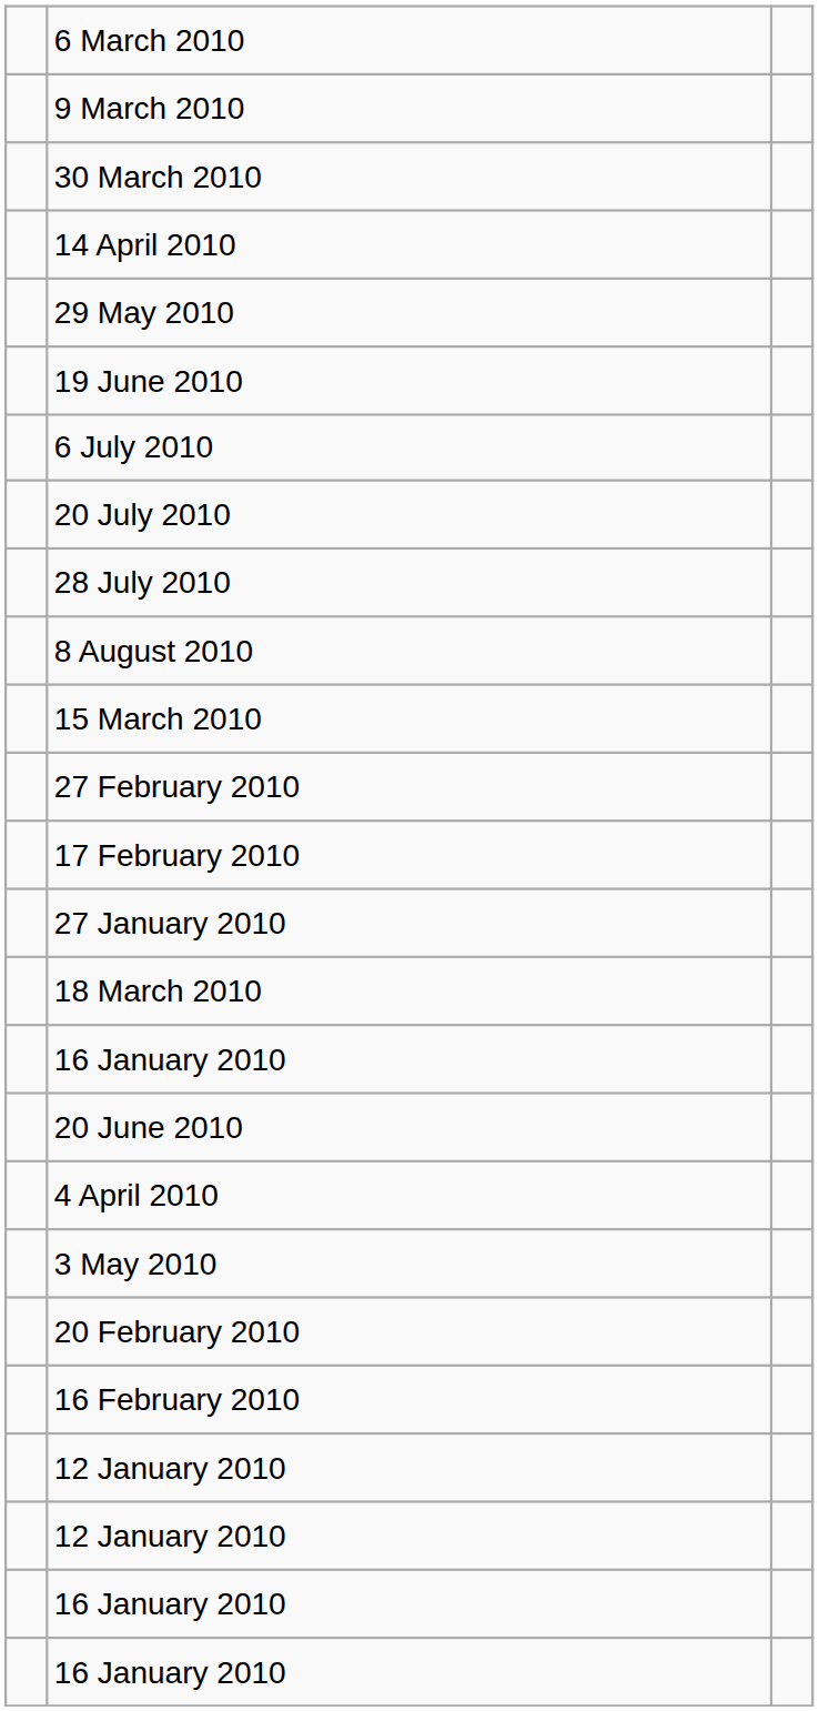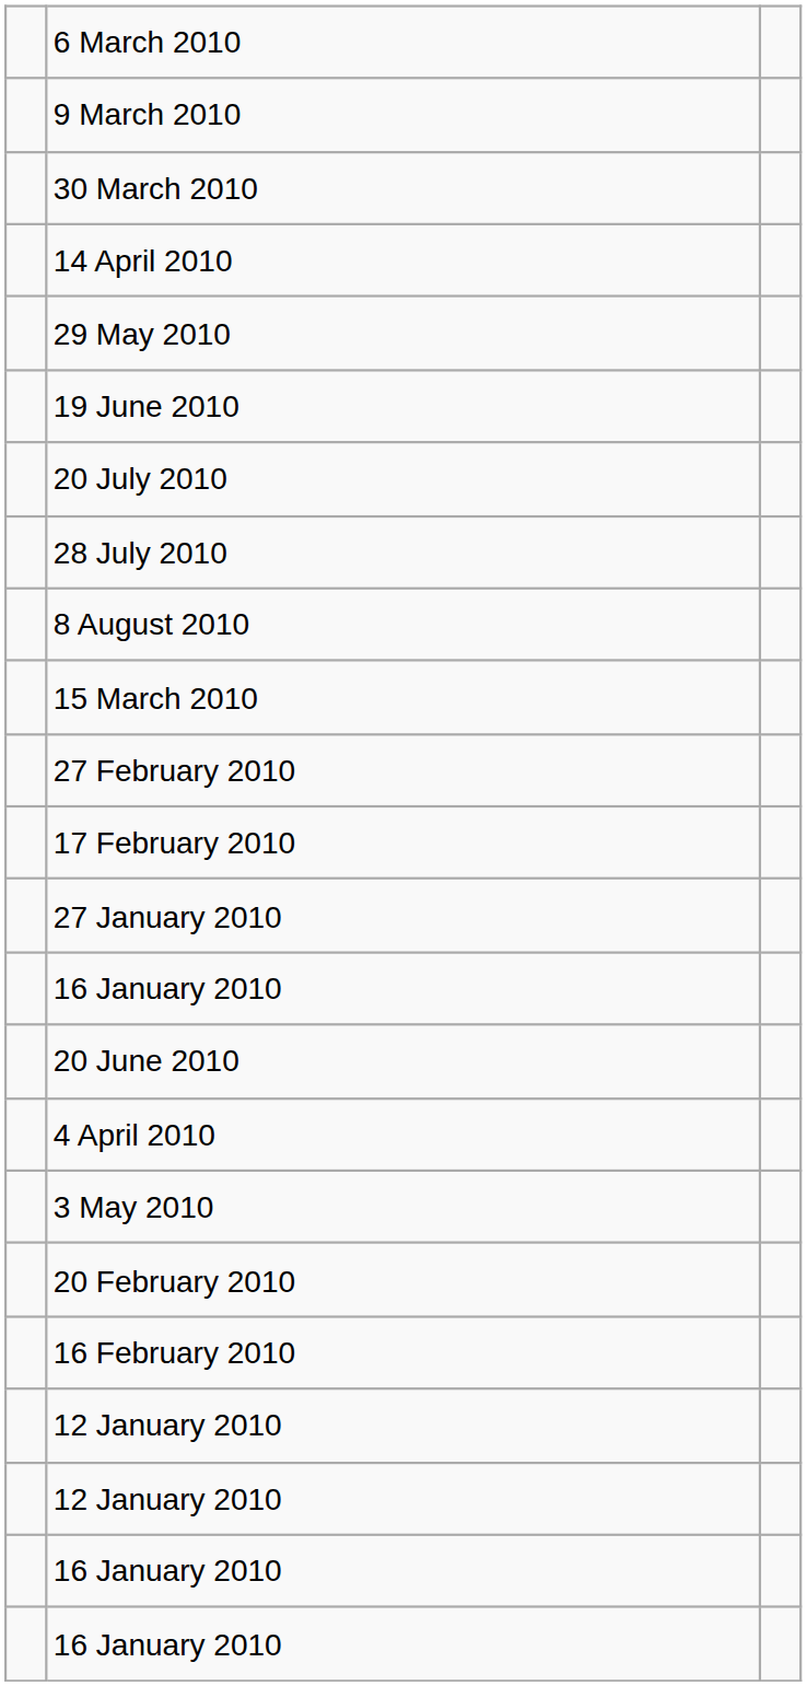- row: 6 July 2010
- row: 18 March 2010
